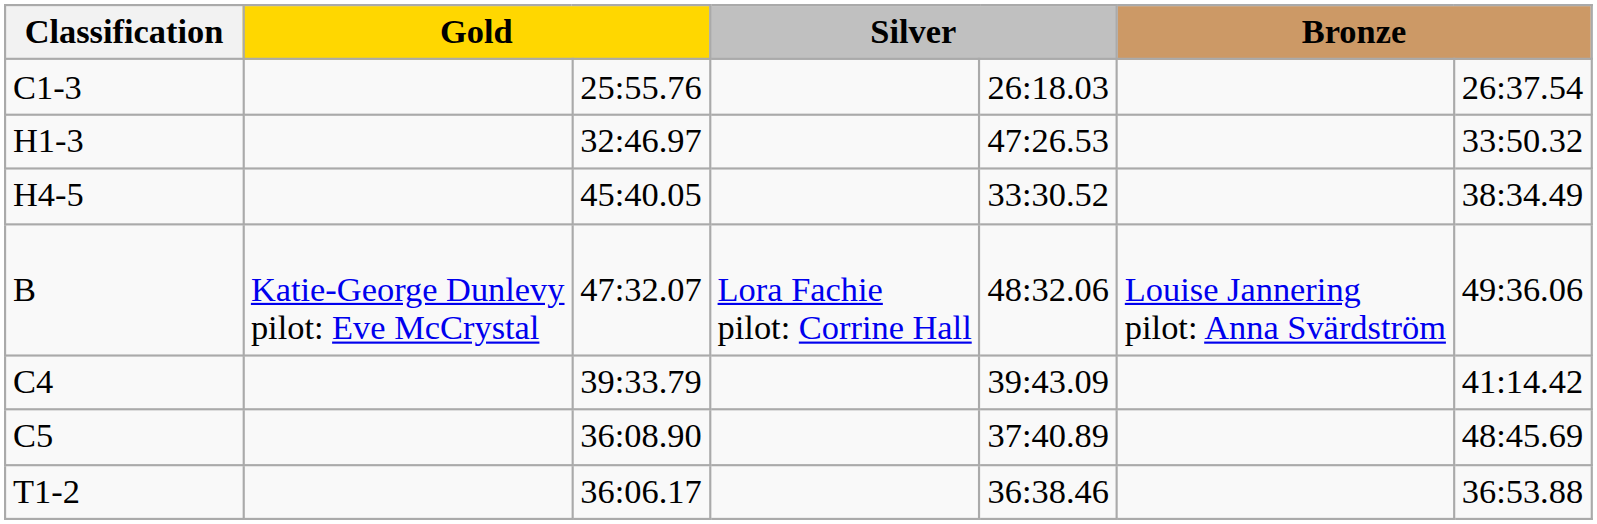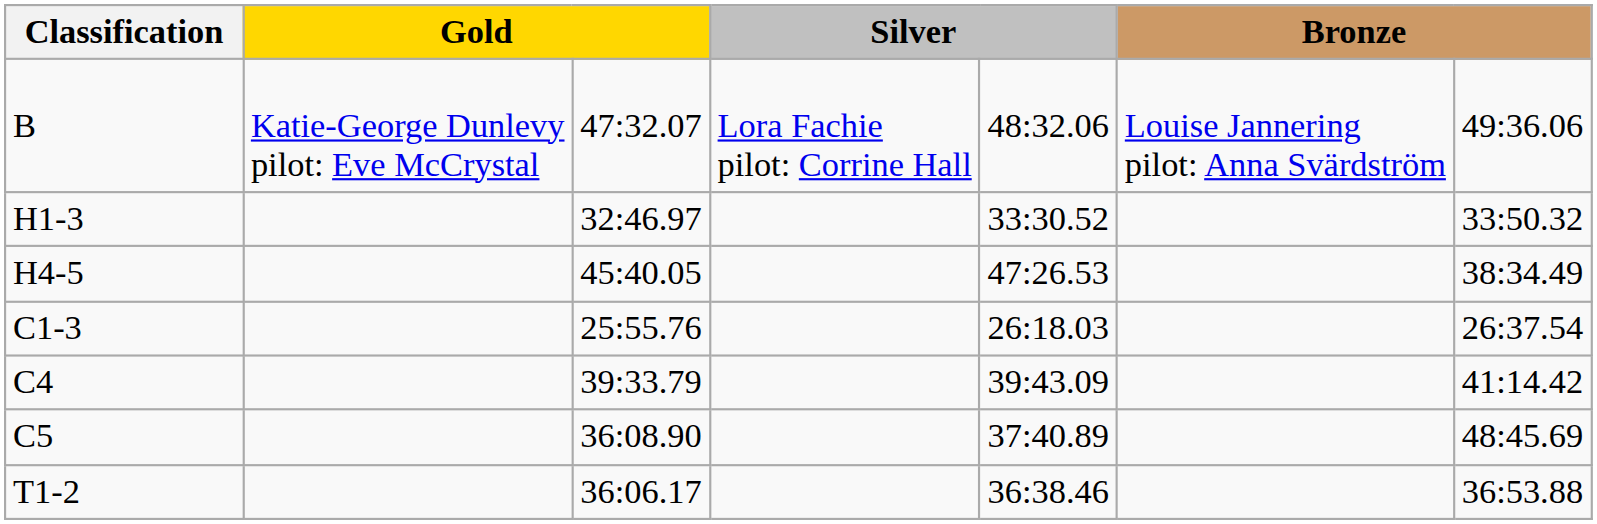rows swapped: B <-> C1-3
H1-3 | column 5: 47:26.53 -> 33:30.52
H4-5 | column 5: 33:30.52 -> 47:26.53
